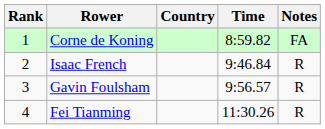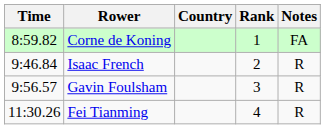columns swapped: Rank <-> Time
